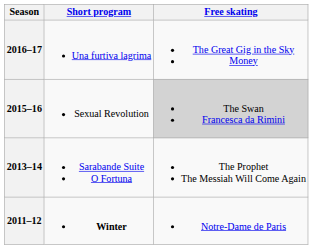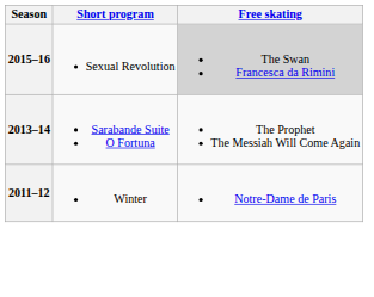- row: 2016–17 | Una furtiva lagrima | The Great Gig in the Sky Money
2011–12 | Short program: bold -> normal
